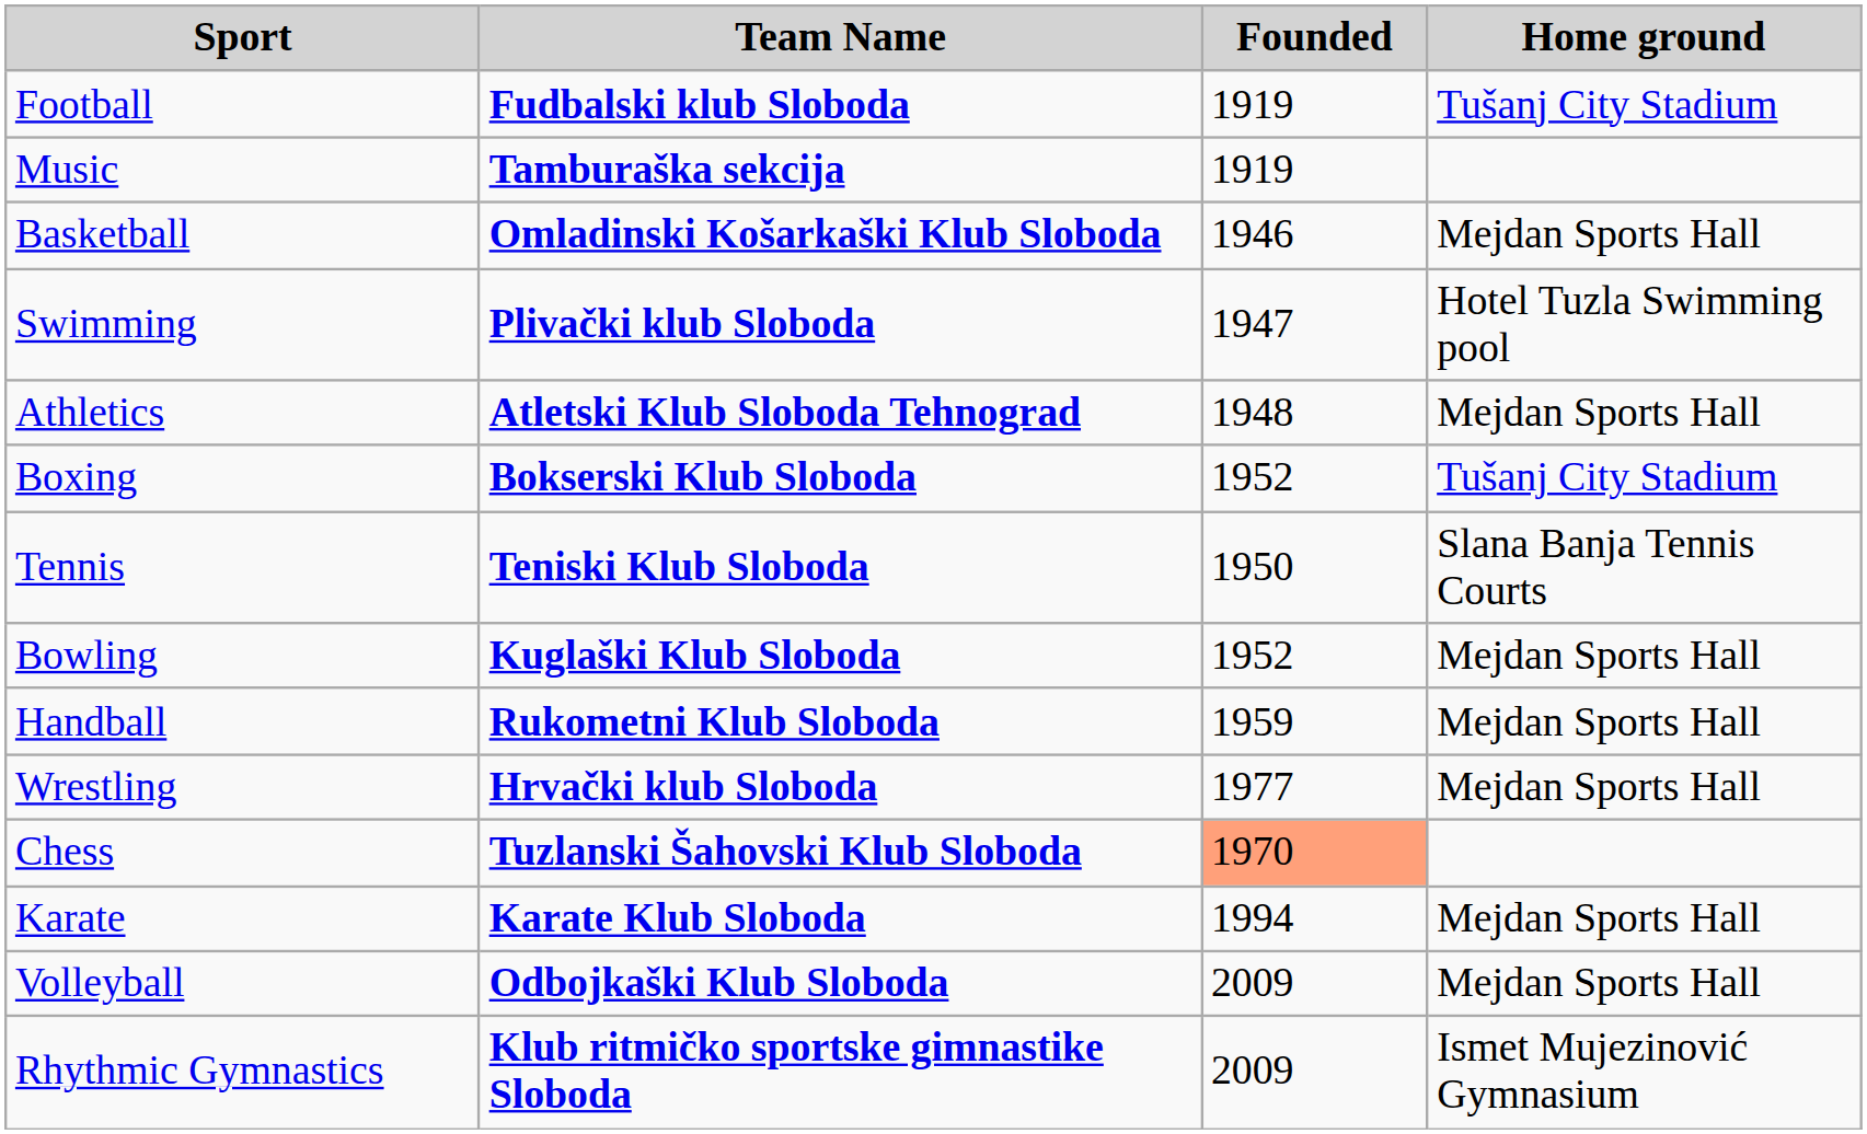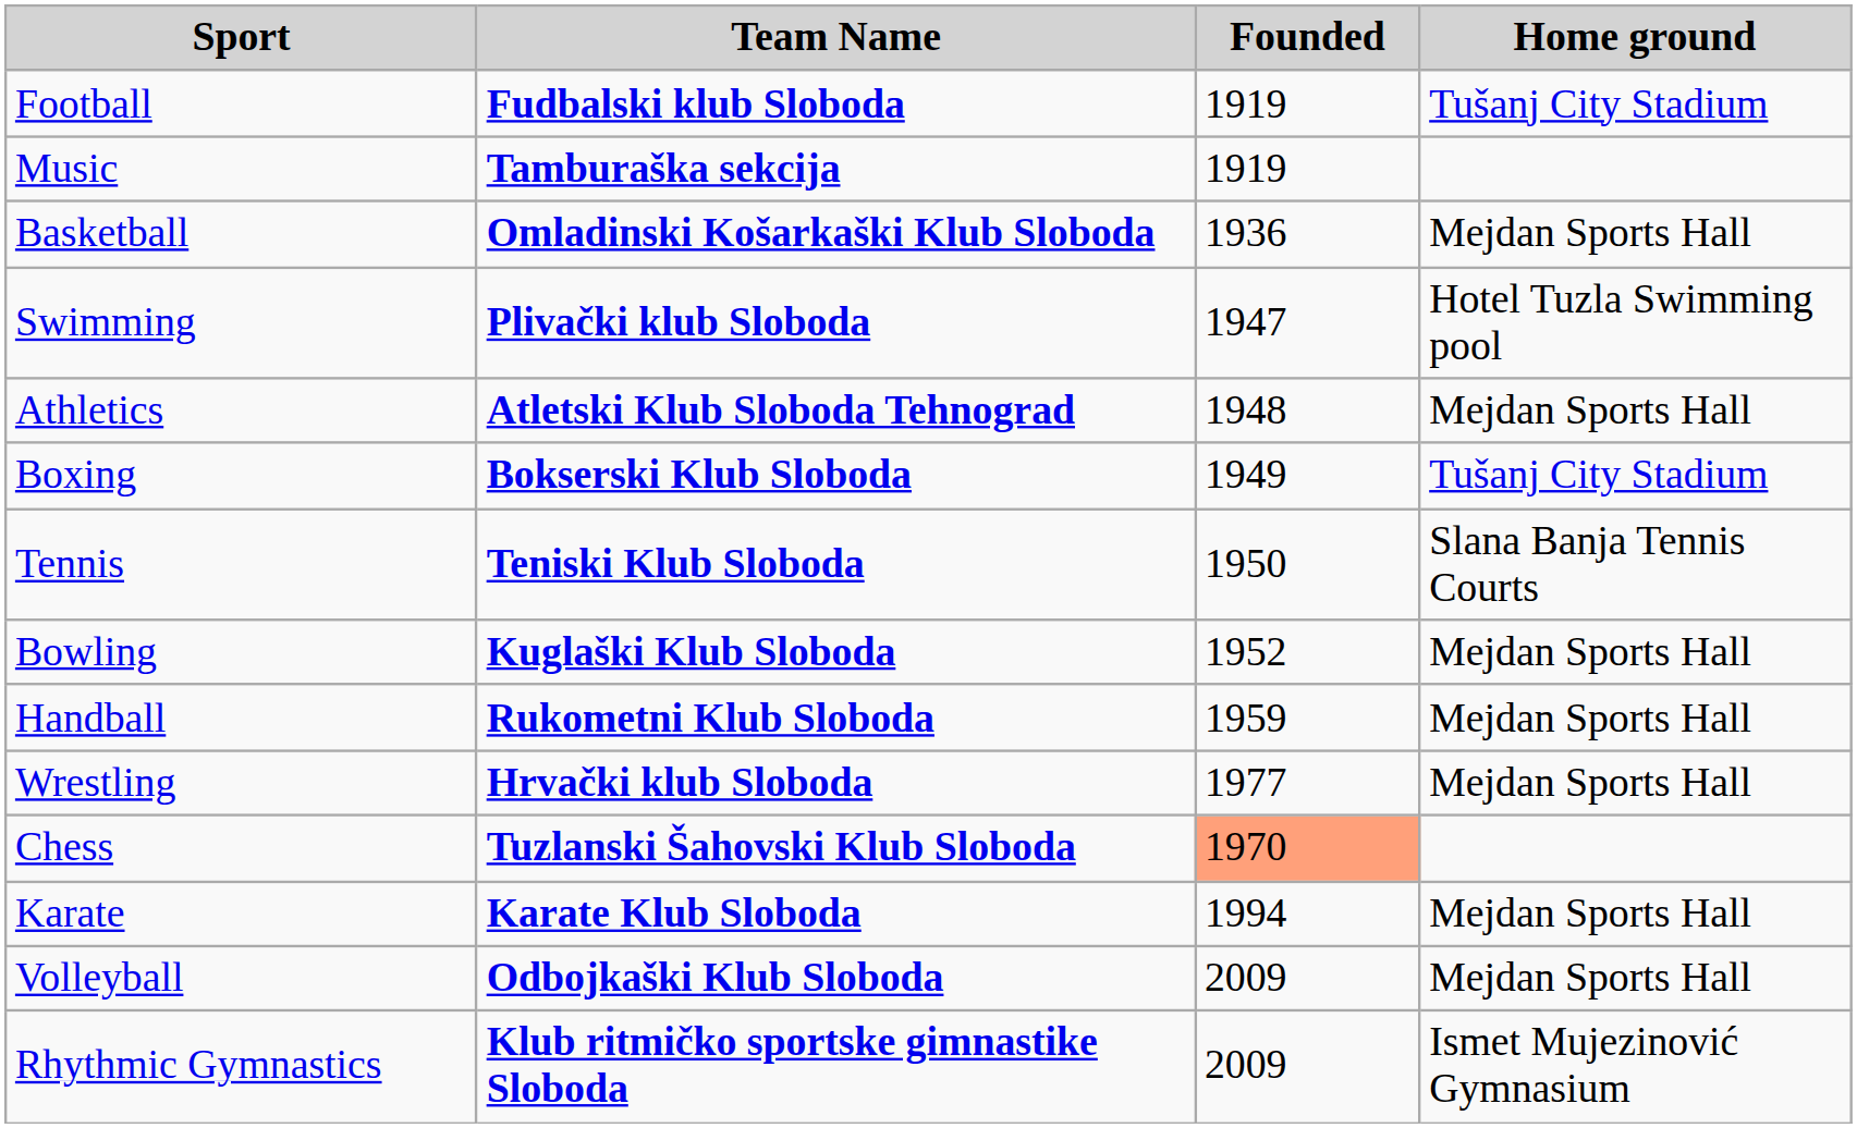Basketball | Founded: 1946 -> 1936
Boxing | Founded: 1952 -> 1949
